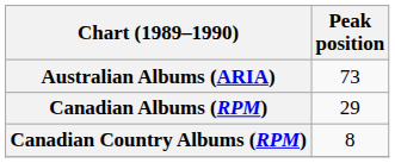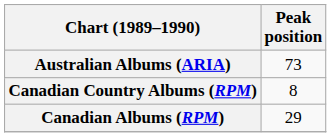rows swapped: Canadian Albums (RPM) <-> Canadian Country Albums (RPM)
